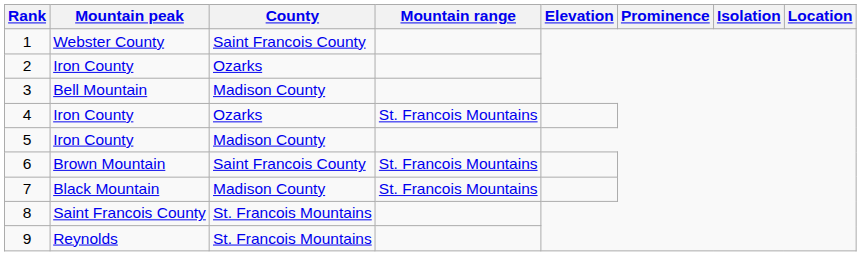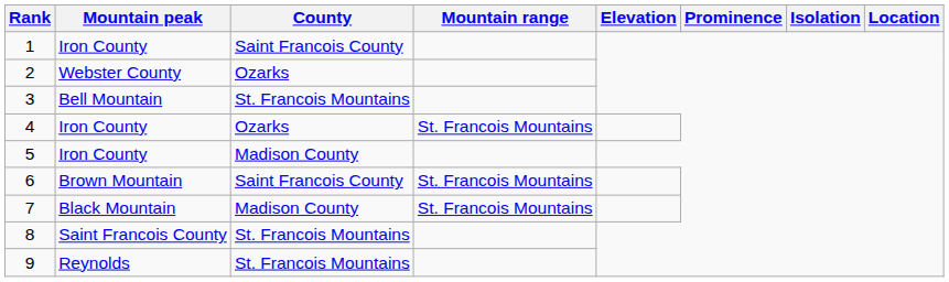1 | Mountain peak: Webster County -> Iron County
2 | Mountain peak: Iron County -> Webster County
3 | County: Madison County -> St. Francois Mountains
